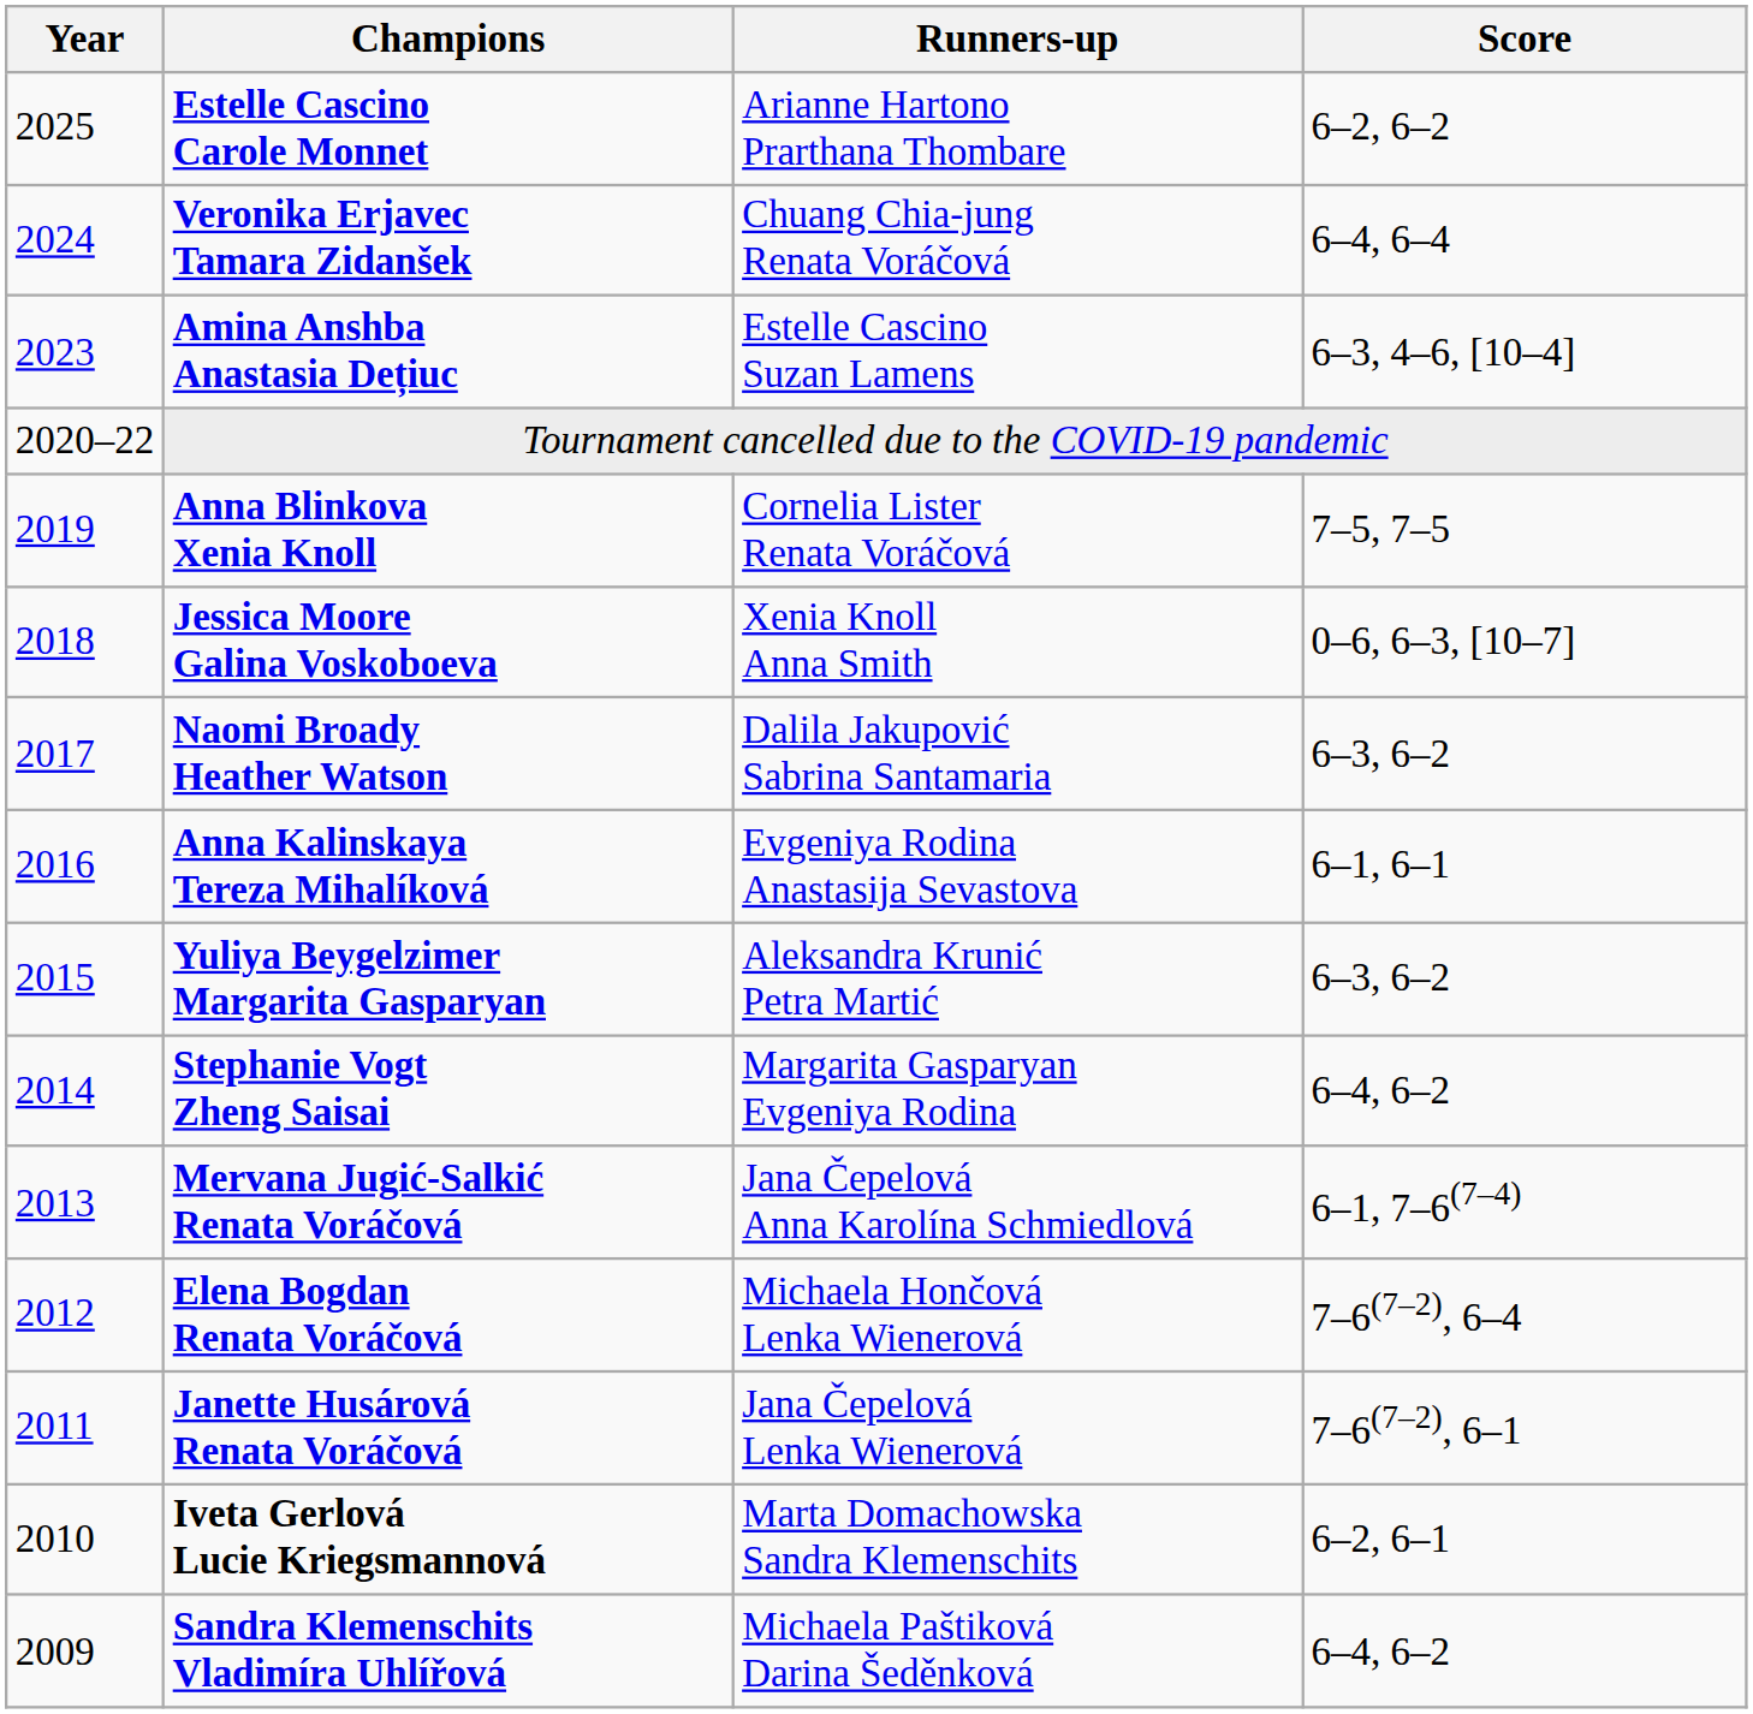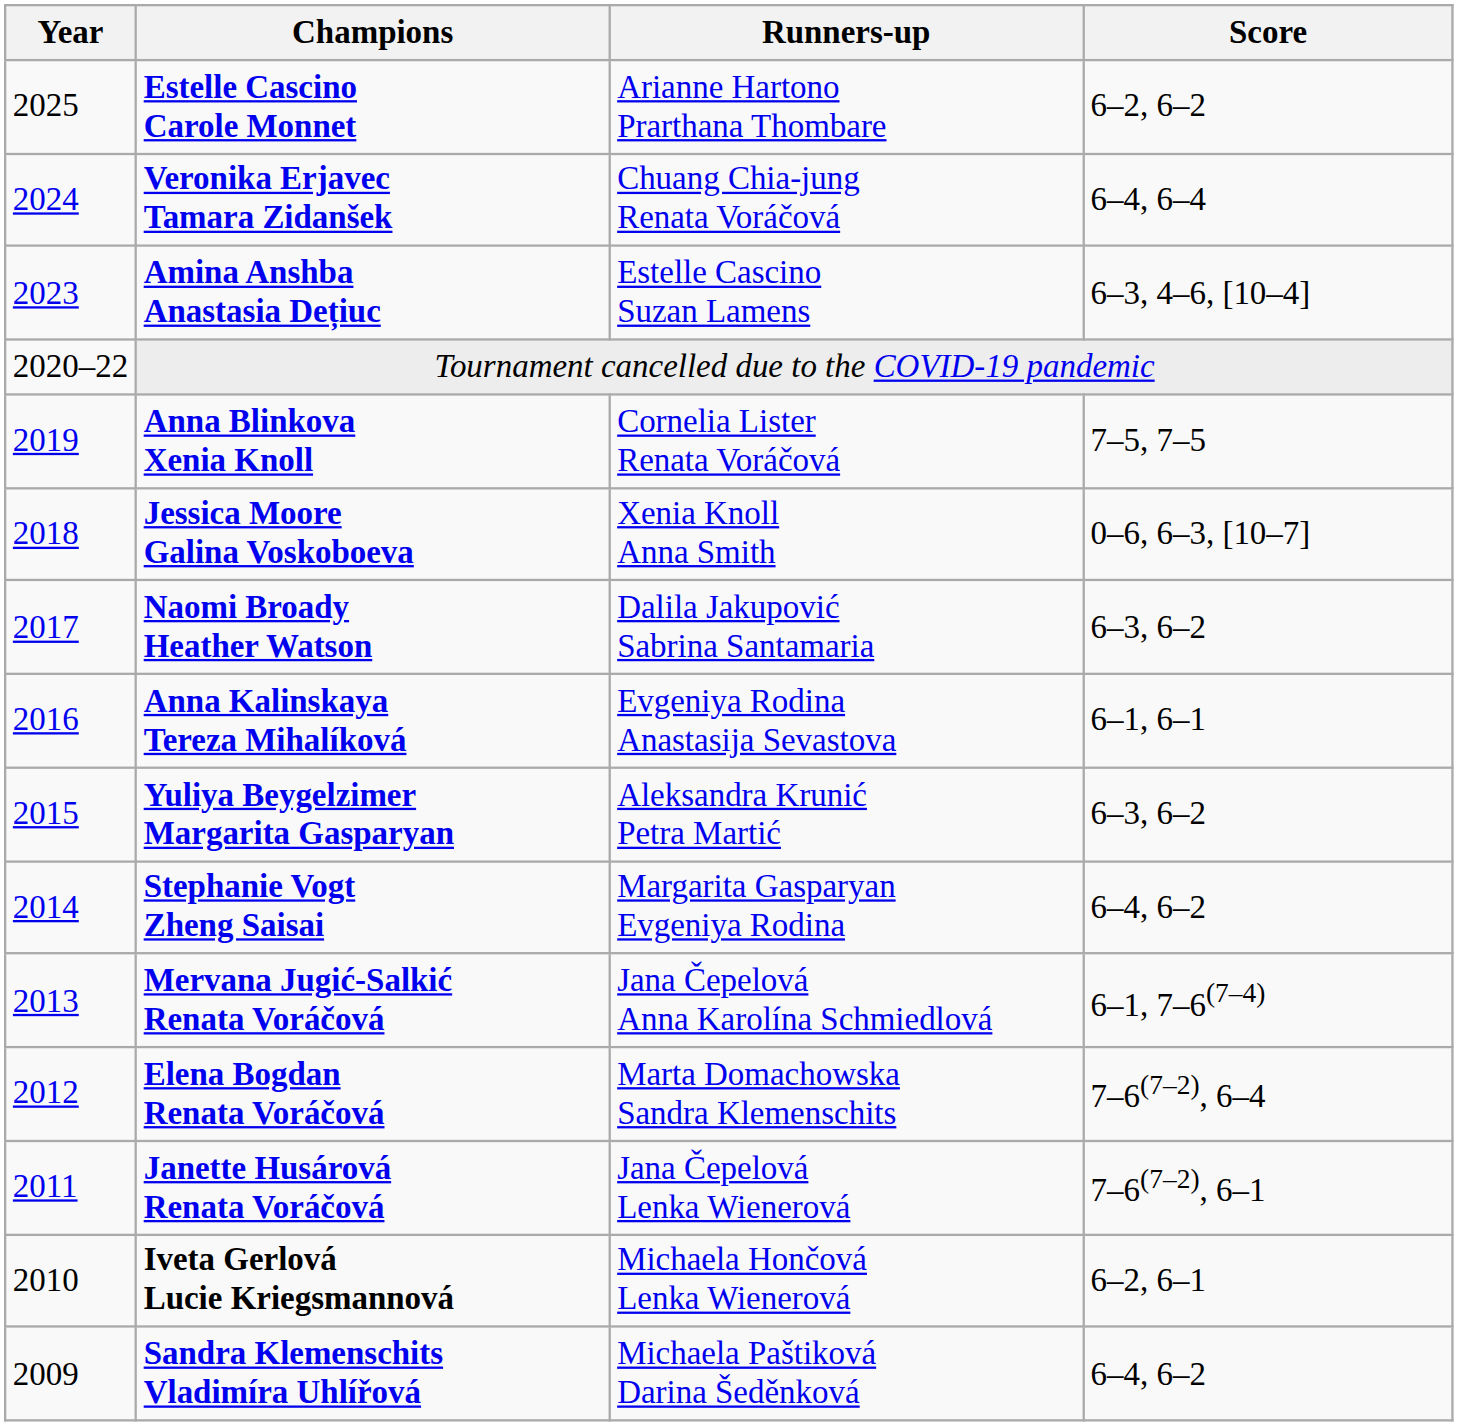Elena Bogdan Renata Voráčová | Runners-up: Michaela Hončová Lenka Wienerová -> Marta Domachowska Sandra Klemenschits
Iveta Gerlová Lucie Kriegsmannová | Runners-up: Marta Domachowska Sandra Klemenschits -> Michaela Hončová Lenka Wienerová
